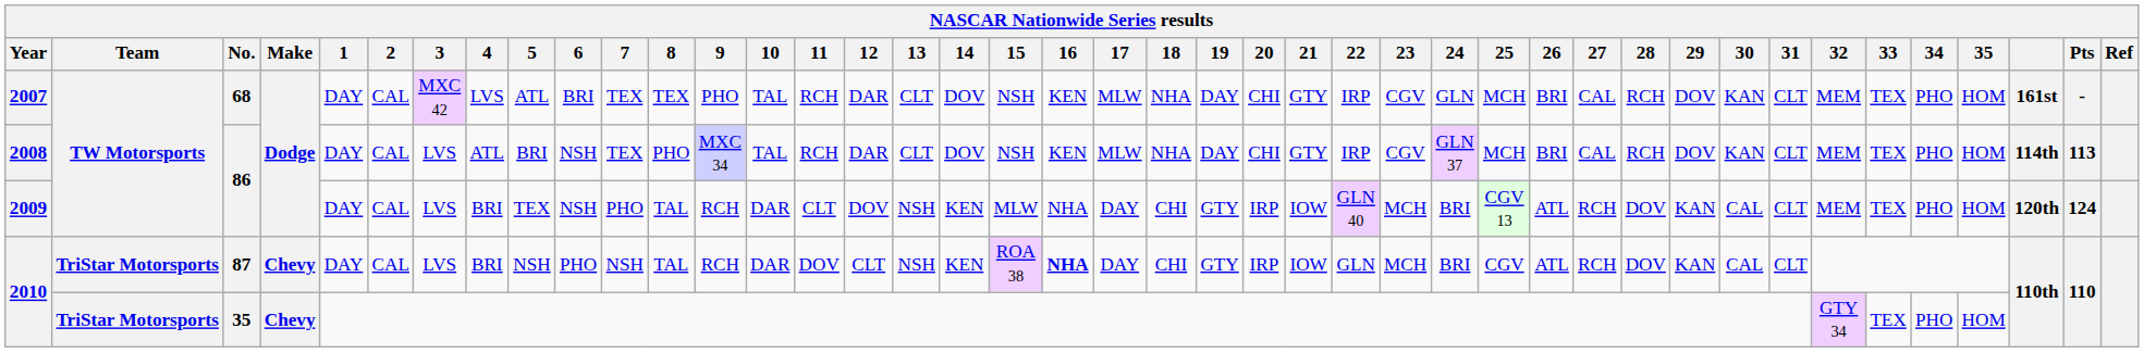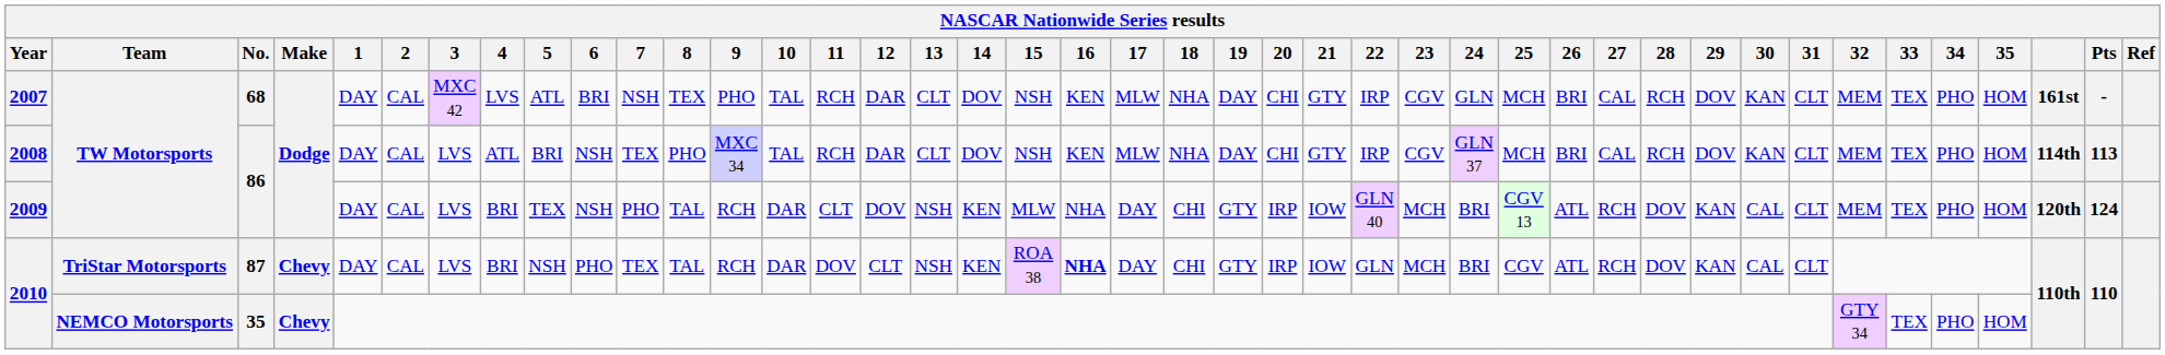2007 | 7: TEX -> NSH
2010 / 87 | 7: NSH -> TEX
2010 / 35 | Team: TriStar Motorsports -> NEMCO Motorsports
